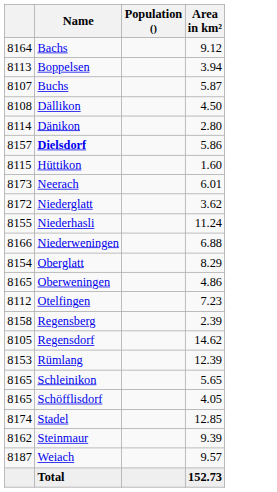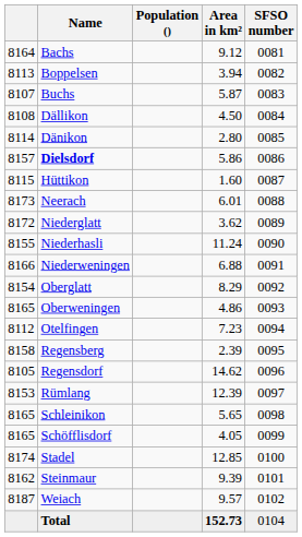+ column: SFSO number | 0081 | 0082 | 0083 | 0084 | 0085 | 0086 | 0087 | 0088 | 0089 | 0090 | 0091 | 0092 | 0093 | 0094 | 0095 | 0096 | 0097 | 0098 | 0099 | 0100 | 0101 | 0102 | 0104
